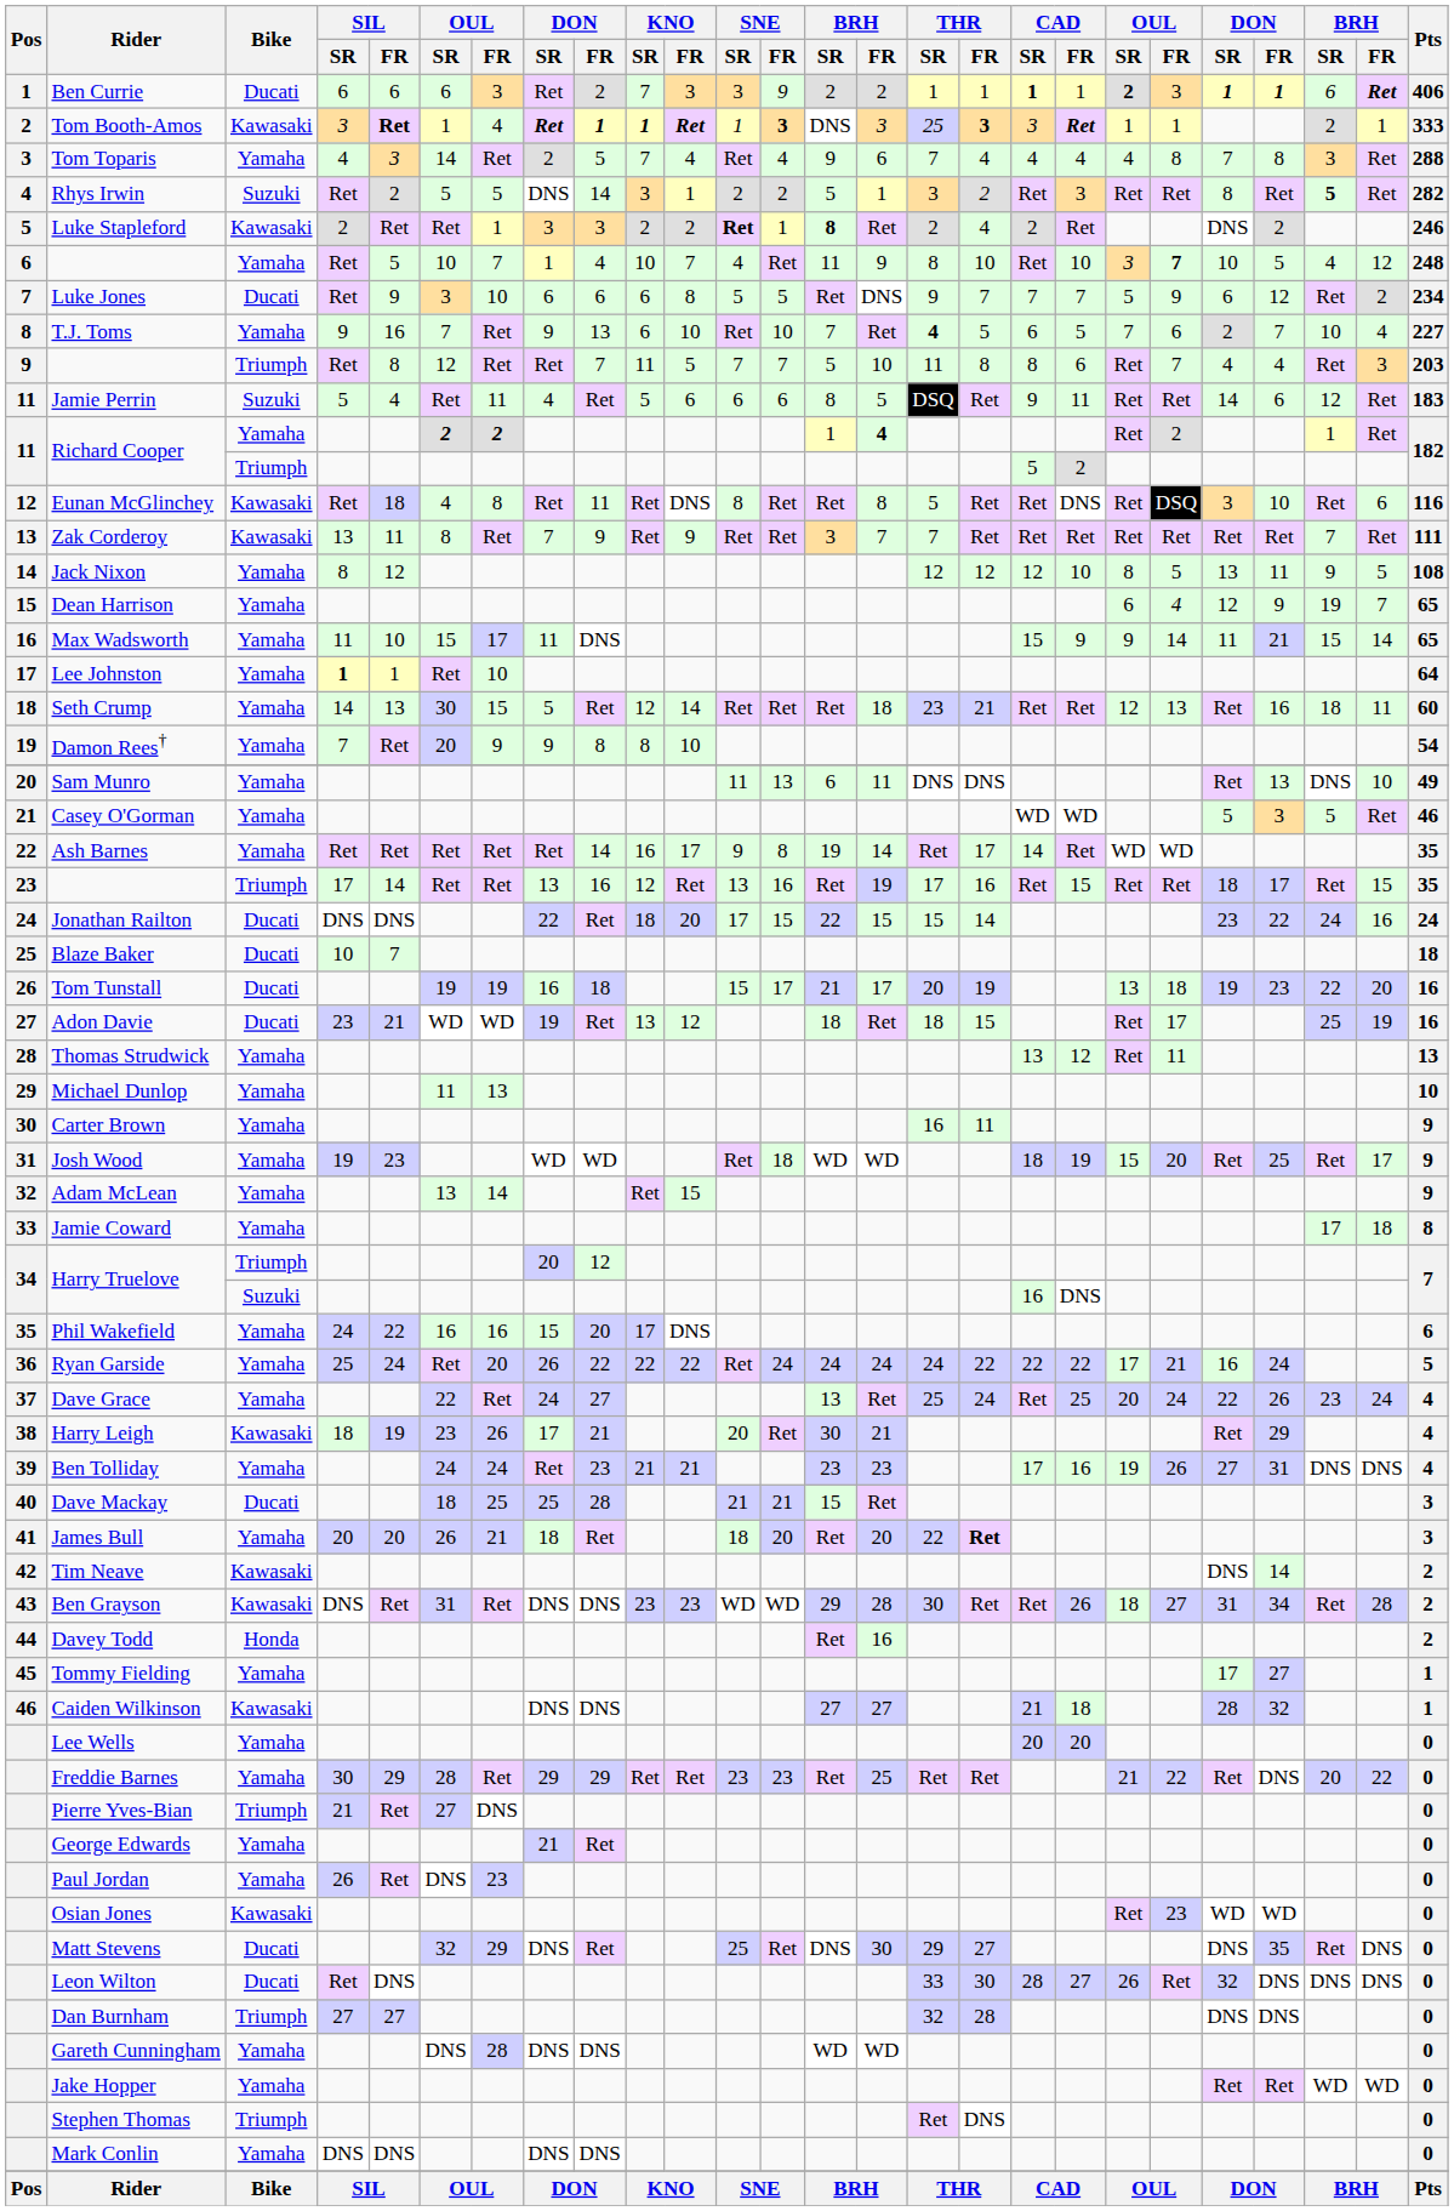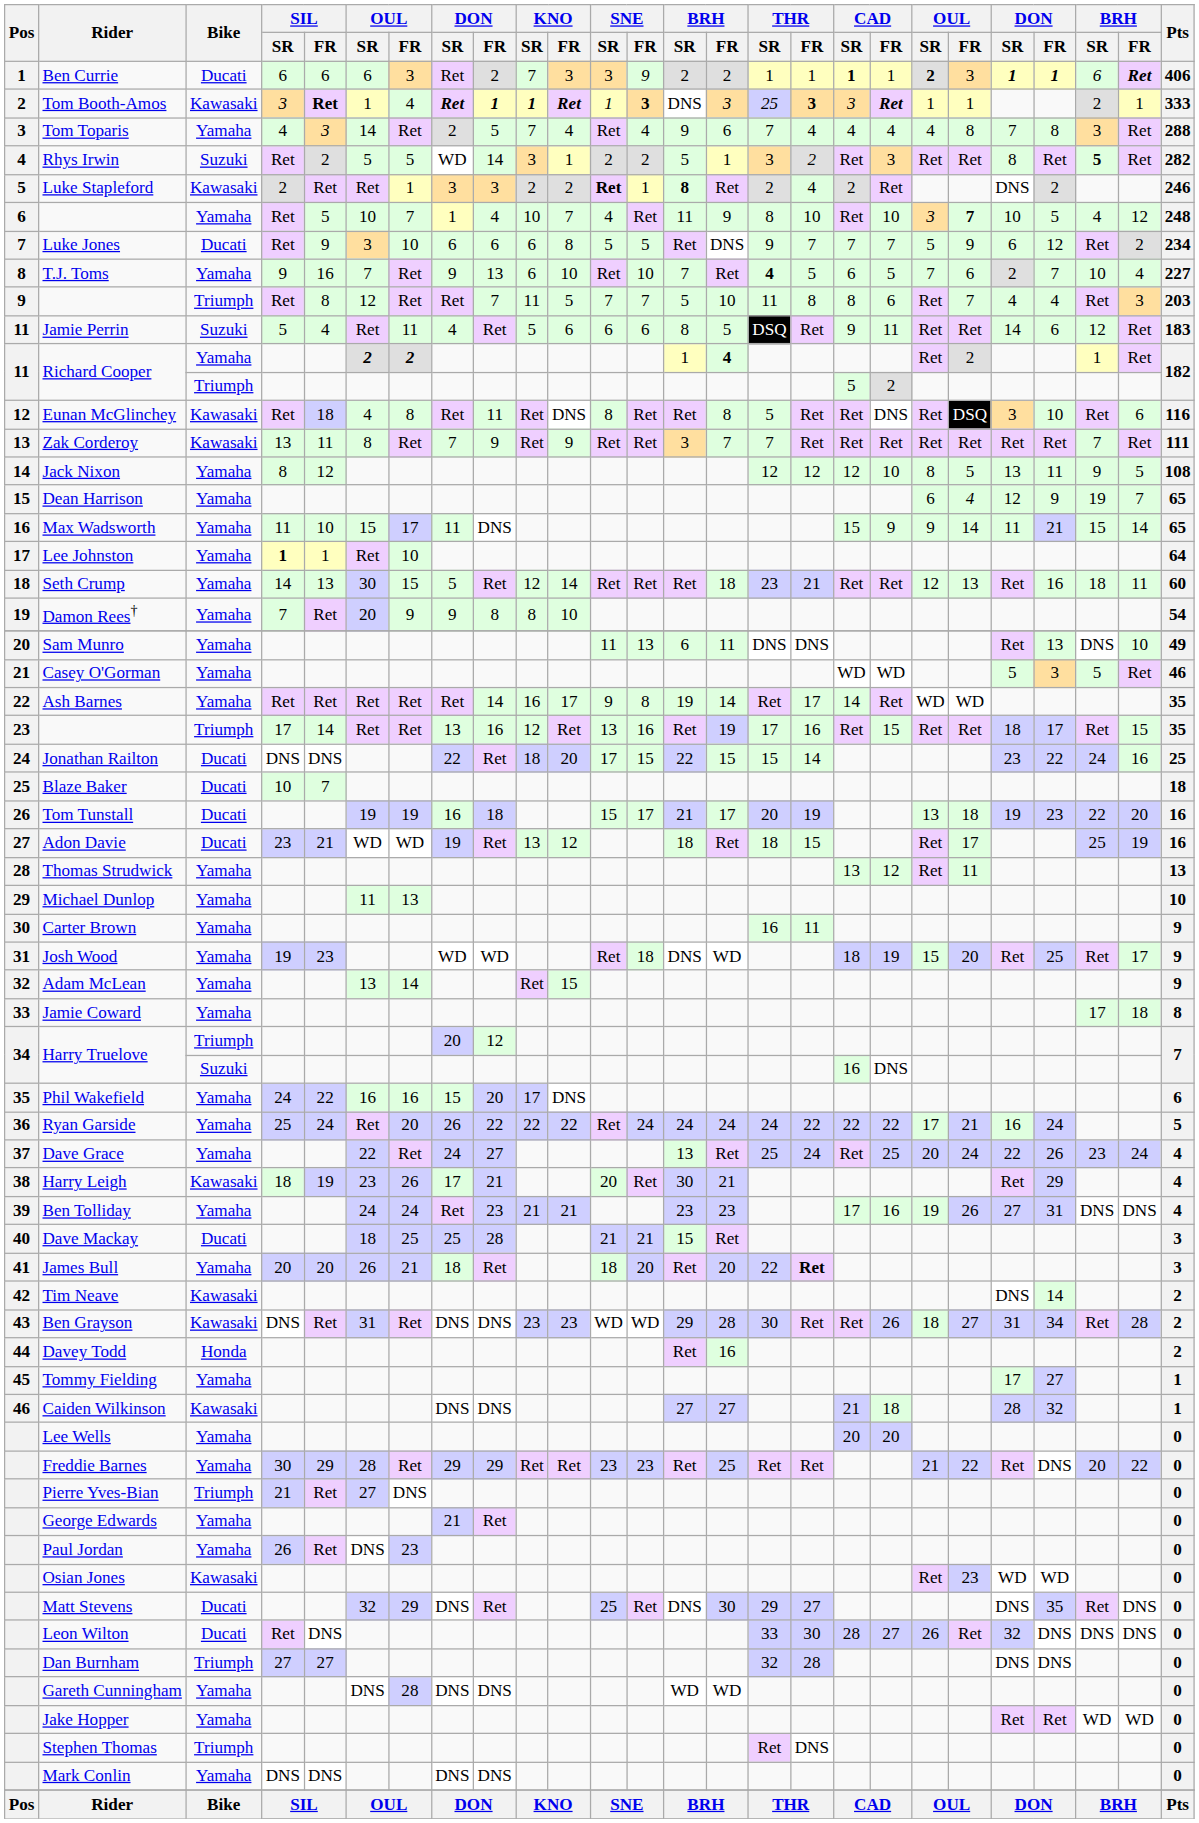Rhys Irwin | column 8: DNS -> WD
Jonathan Railton | Pts: 24 -> 25
Josh Wood | column 14: WD -> DNS
